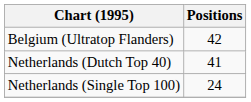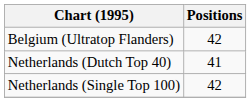Netherlands (Single Top 100) | Positions: 24 -> 42
